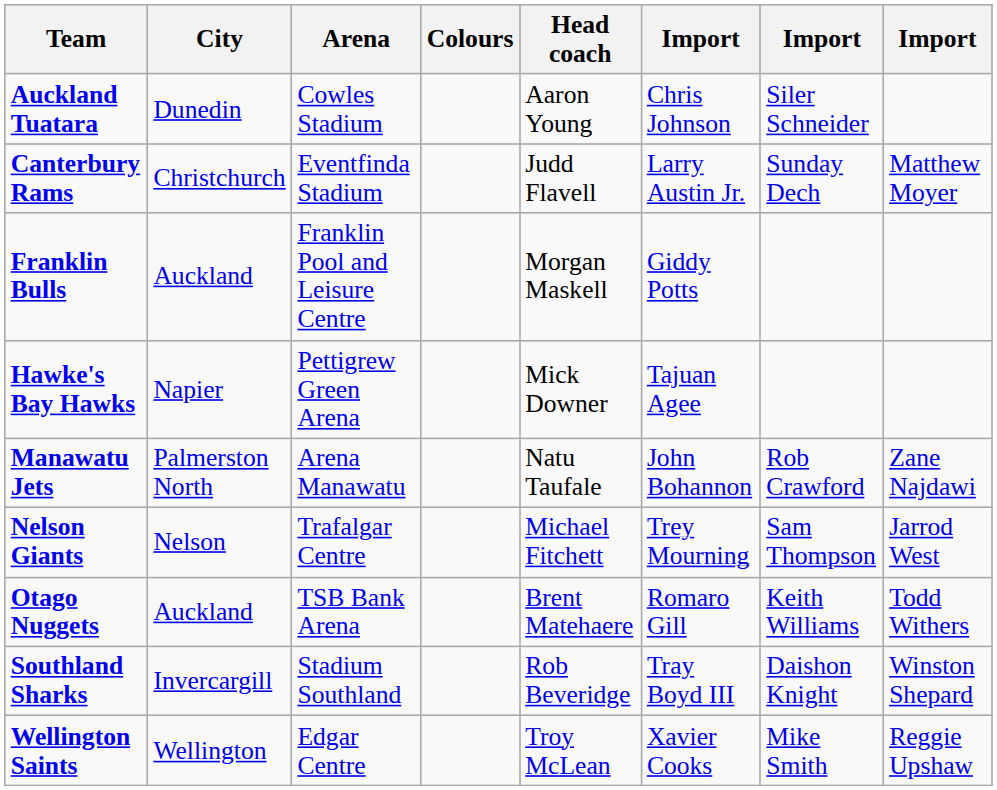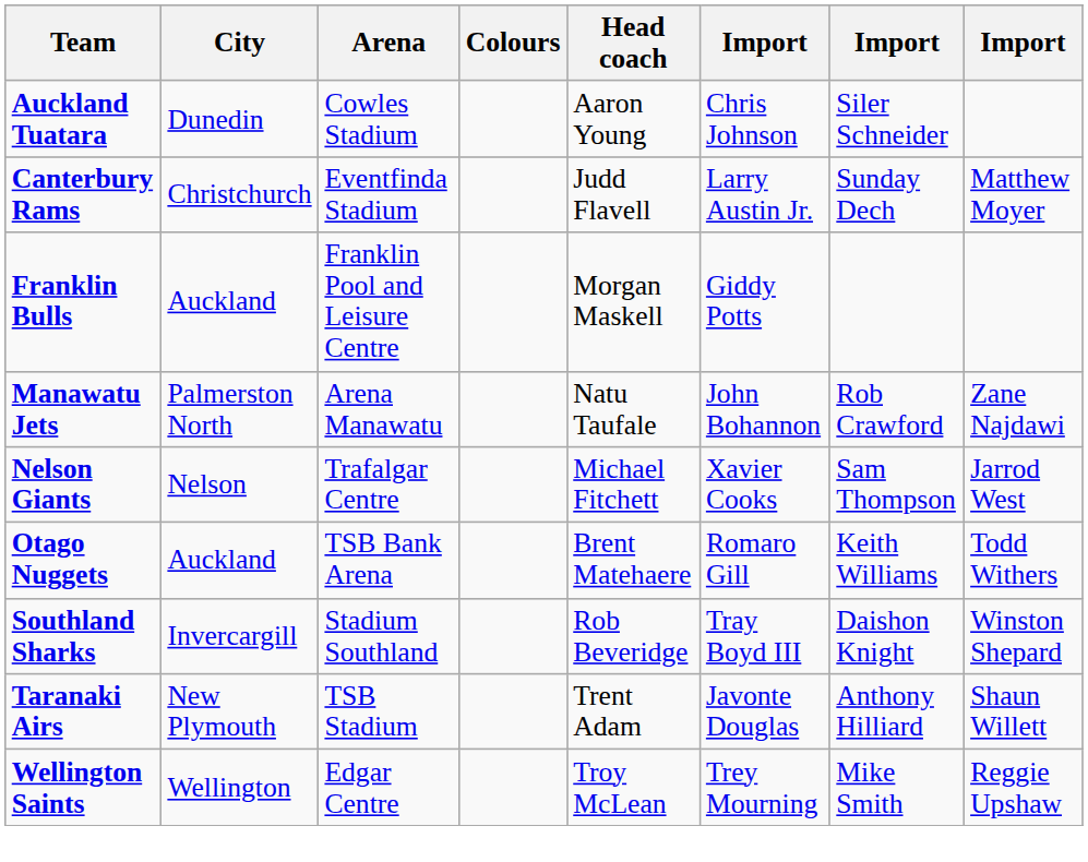- row: Hawke's Bay Hawks | Napier | Pettigrew Green Arena | Mick Downer | Tajuan Agee
Nelson Giants | column 6: Trey Mourning -> Xavier Cooks
+ row: Taranaki Airs | New Plymouth | TSB Stadium | Trent Adam | Javonte Douglas | Anthony Hilliard | Shaun Willett
Wellington Saints | column 6: Xavier Cooks -> Trey Mourning
